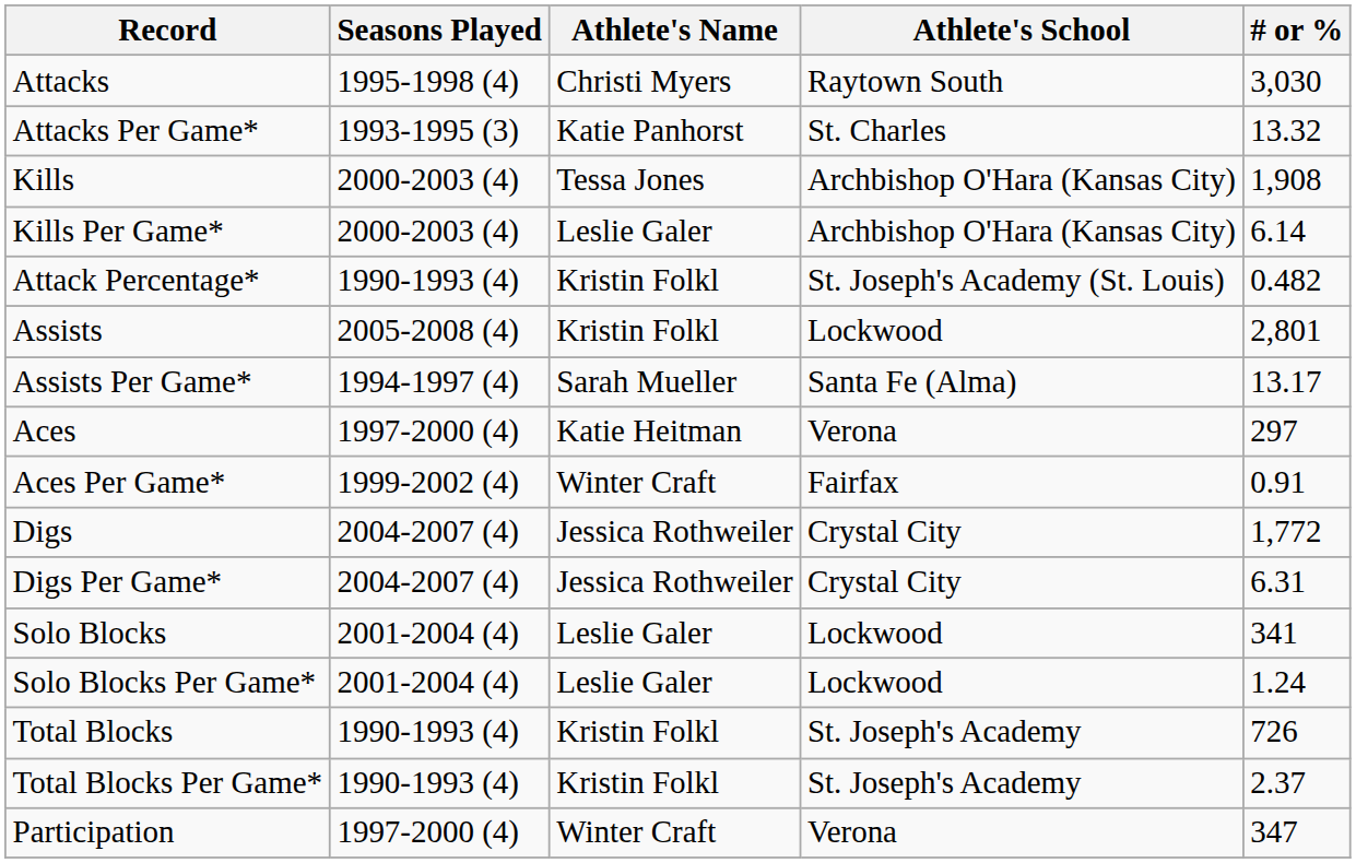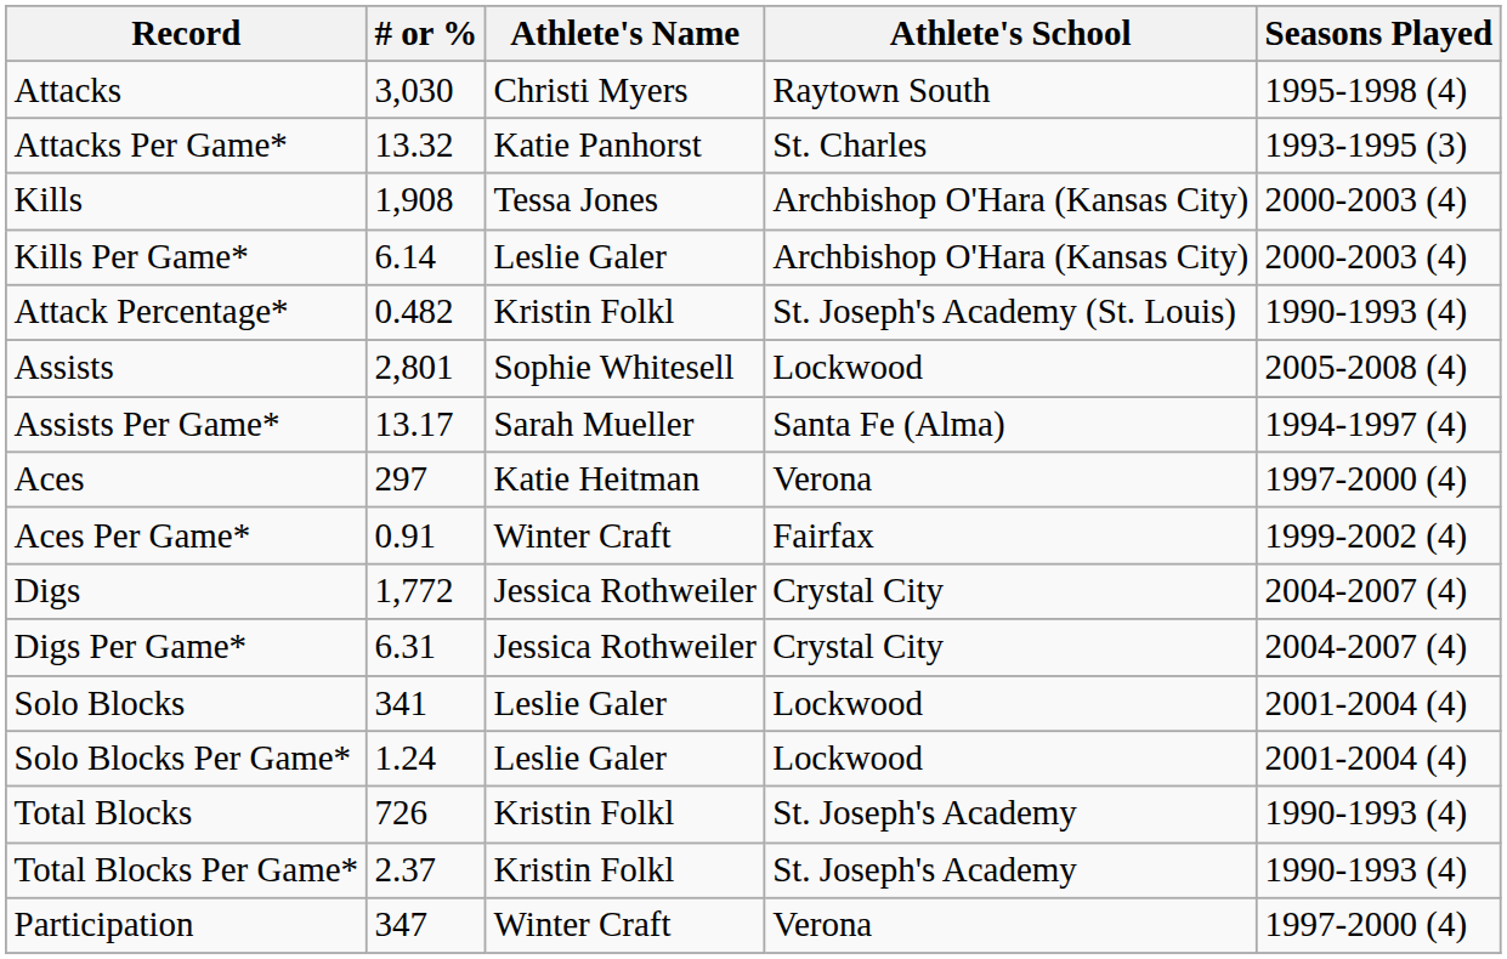columns swapped: # or % <-> Seasons Played
Assists | Athlete's Name: Kristin Folkl -> Sophie Whitesell
